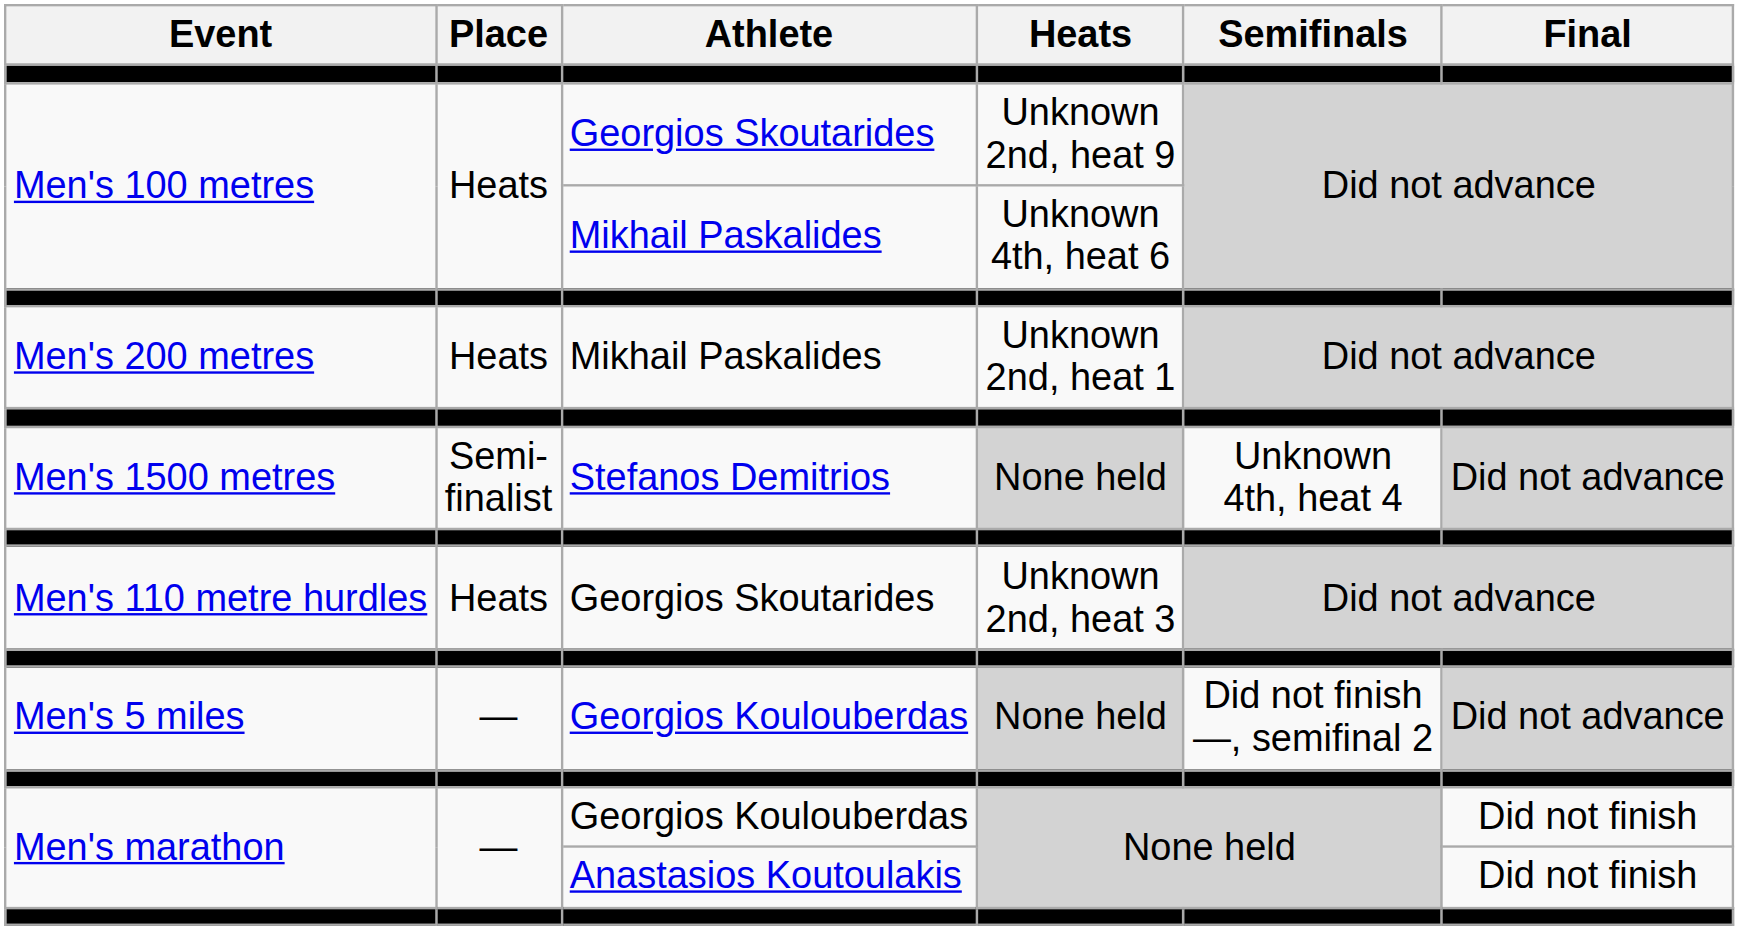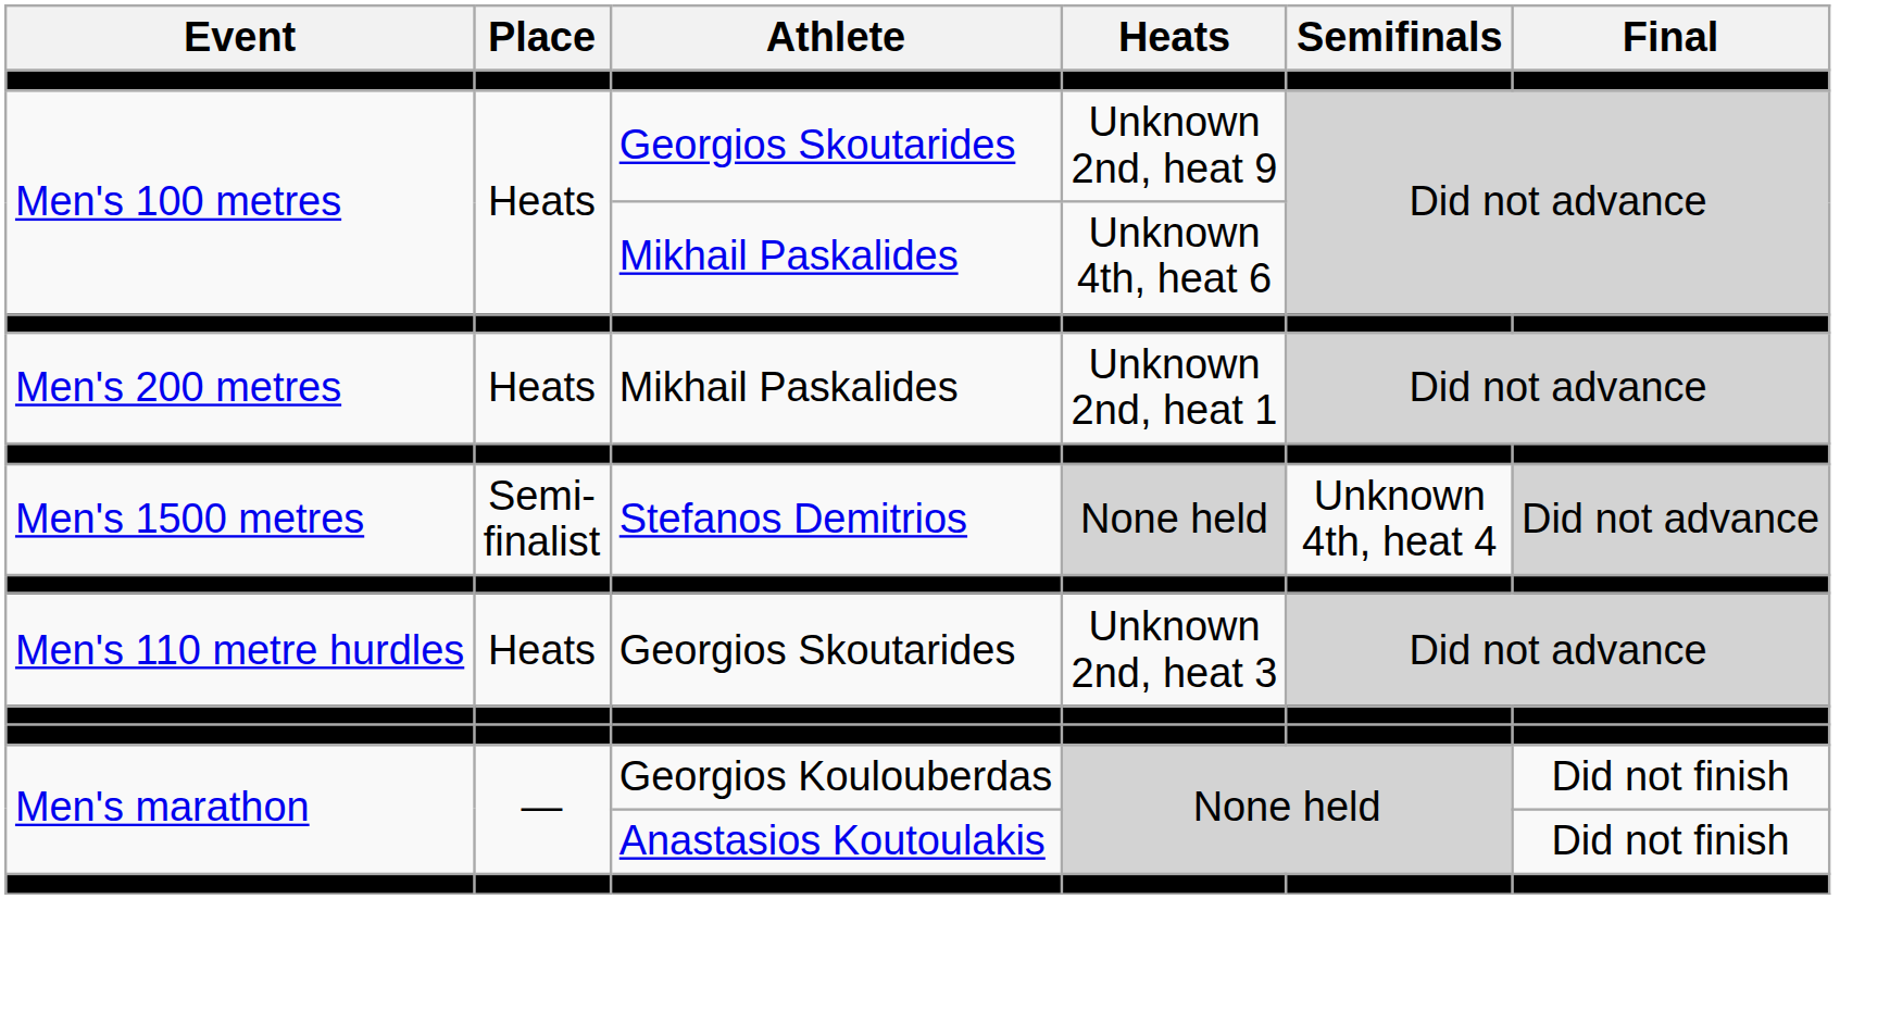- row: Men's 5 miles | — | Georgios Koulouberdas | None held | Did not finish —, semifinal 2 | Did not advance
